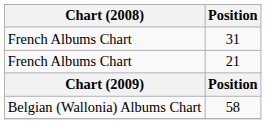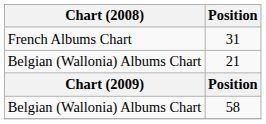21 | Chart (2008): French Albums Chart -> Belgian (Wallonia) Albums Chart
